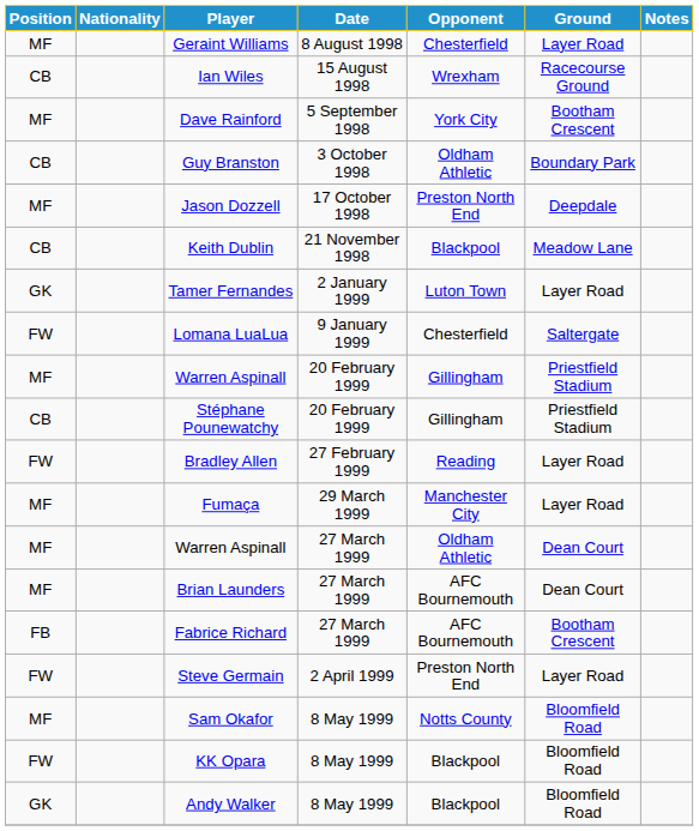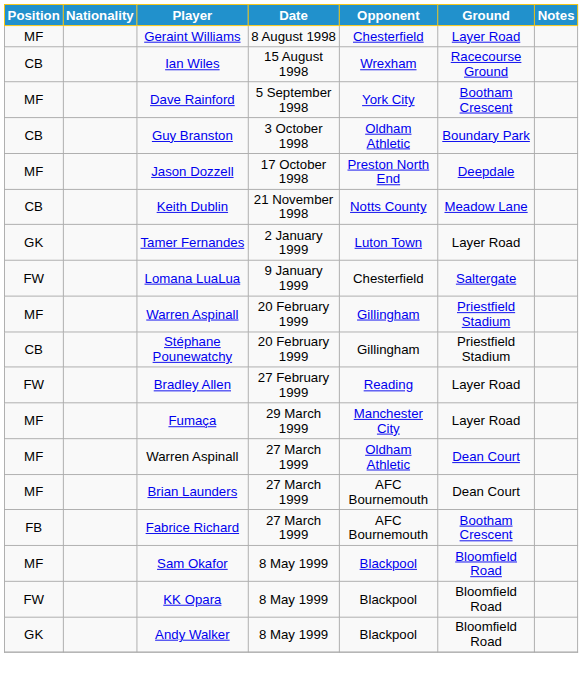Keith Dublin | Opponent: Blackpool -> Notts County
- row: FW | Steve Germain | 2 April 1999 | Preston North End | Layer Road
Sam Okafor | Opponent: Notts County -> Blackpool
